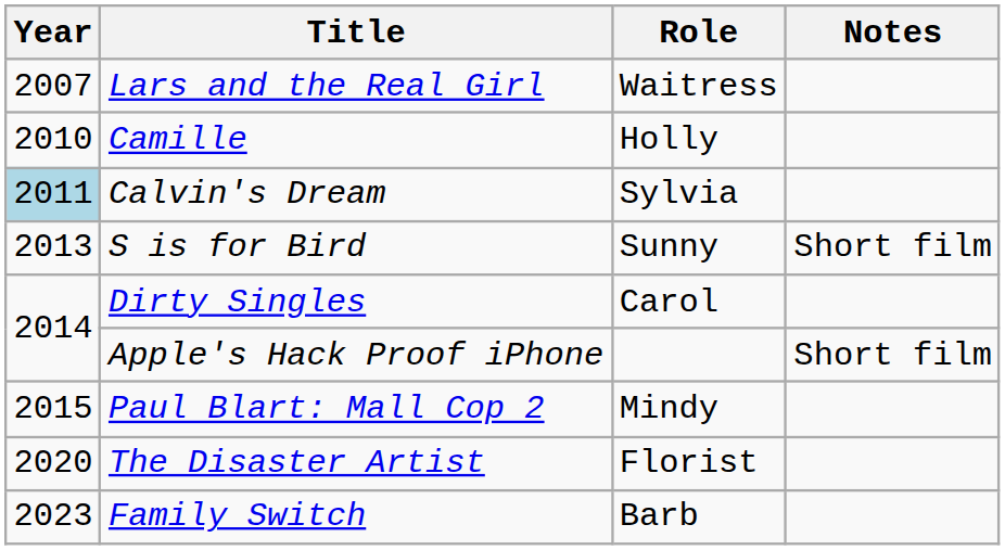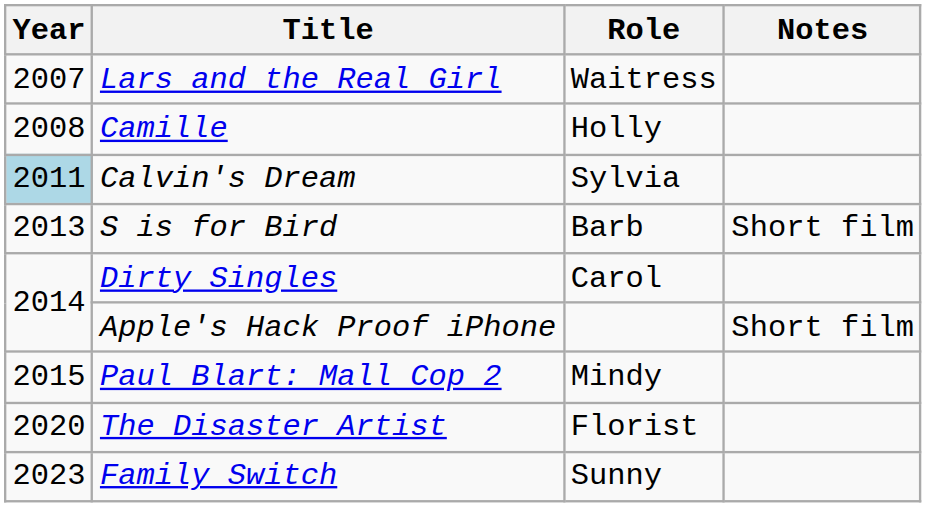Camille | Year: 2010 -> 2008
S is for Bird | Role: Sunny -> Barb
Family Switch | Role: Barb -> Sunny
